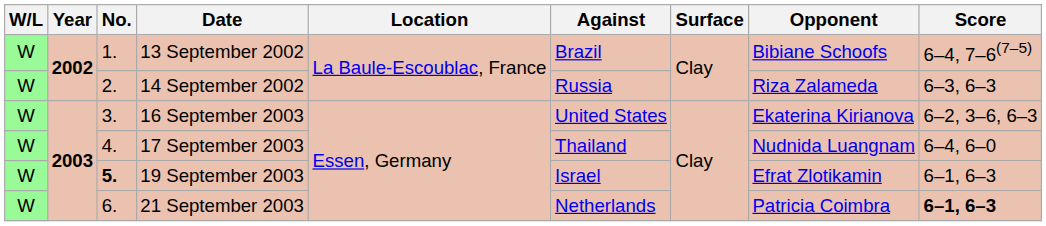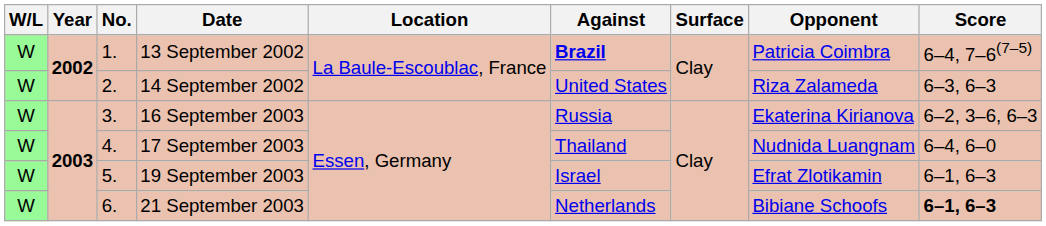13 September 2002 | Against: normal -> bold
13 September 2002 | Opponent: Bibiane Schoofs -> Patricia Coimbra
14 September 2002 | Against: Russia -> United States
16 September 2003 | Against: United States -> Russia
19 September 2003 | No.: bold -> normal
21 September 2003 | Opponent: Patricia Coimbra -> Bibiane Schoofs
